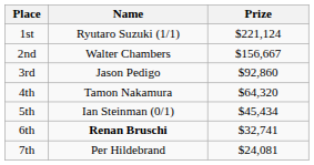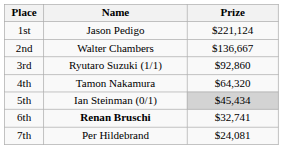1st | Name: Ryutaro Suzuki (1/1) -> Jason Pedigo
2nd | Prize: $156,667 -> $136,667
3rd | Name: Jason Pedigo -> Ryutaro Suzuki (1/1)
5th | Prize: no background -> lightgrey background
